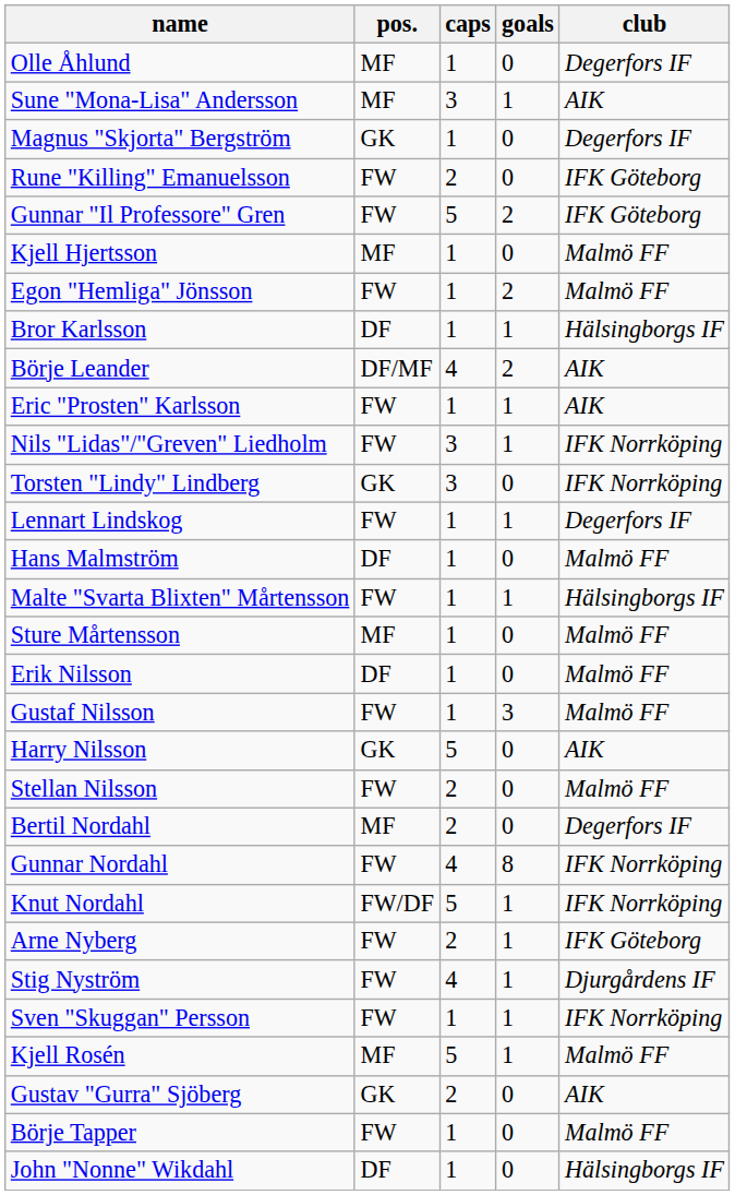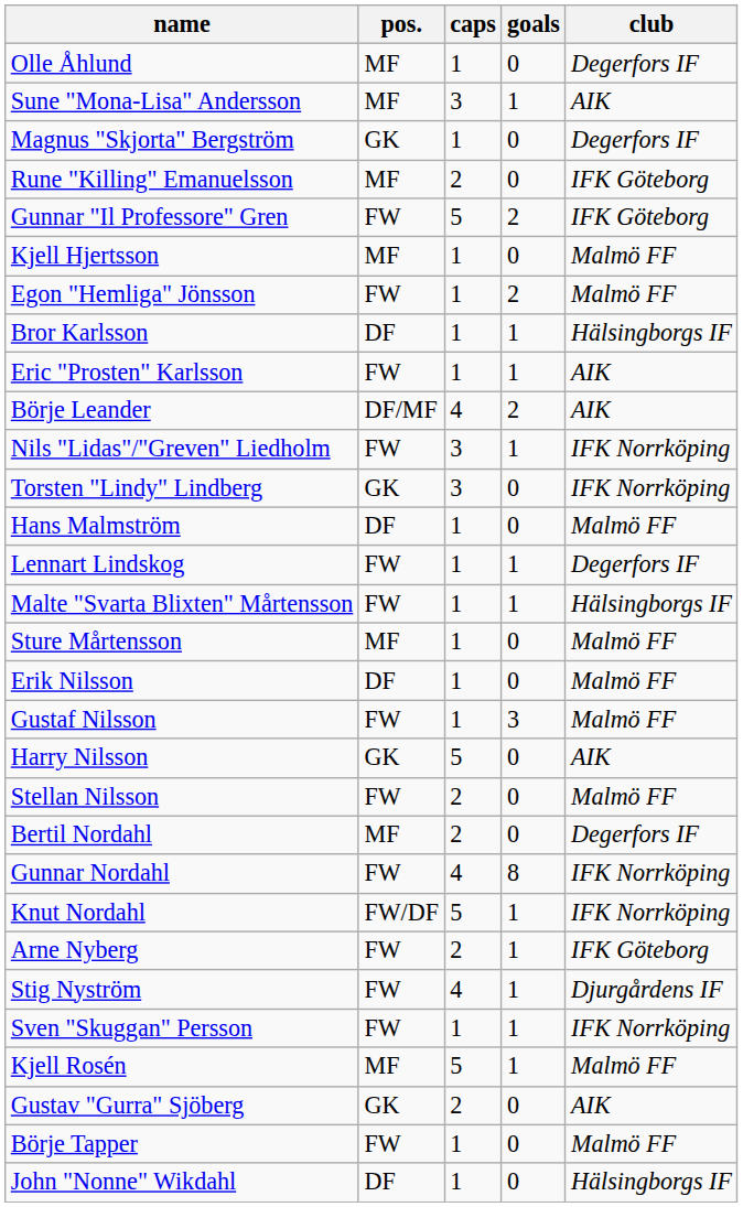Rune "Killing" Emanuelsson | pos.: FW -> MF
rows swapped: Eric "Prosten" Karlsson <-> Börje Leander
rows swapped: Lennart Lindskog <-> Hans Malmström
